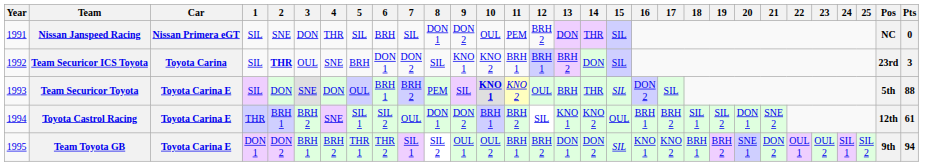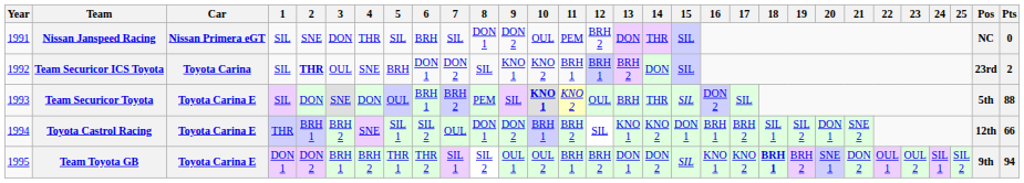Team Securicor ICS Toyota | Pts: 3 -> 2
Toyota Castrol Racing | 15: OUL -> DON 1
Toyota Castrol Racing | Pts: 61 -> 66
Team Toyota GB | 18: normal -> bold
